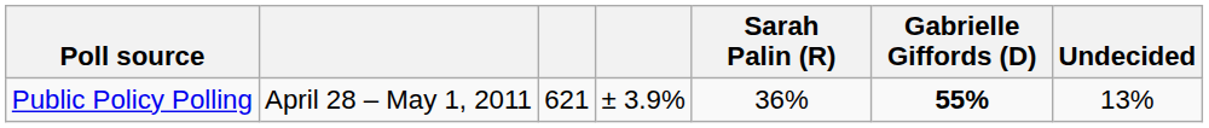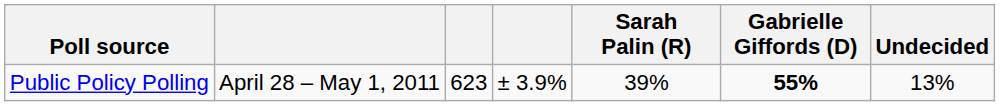Public Policy Polling | column 3: 621 -> 623
Public Policy Polling | Sarah Palin (R): 36% -> 39%
